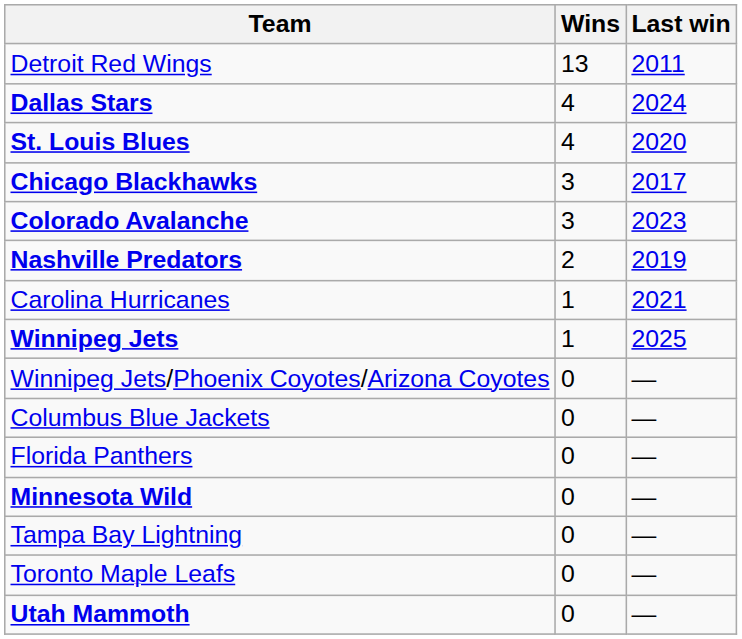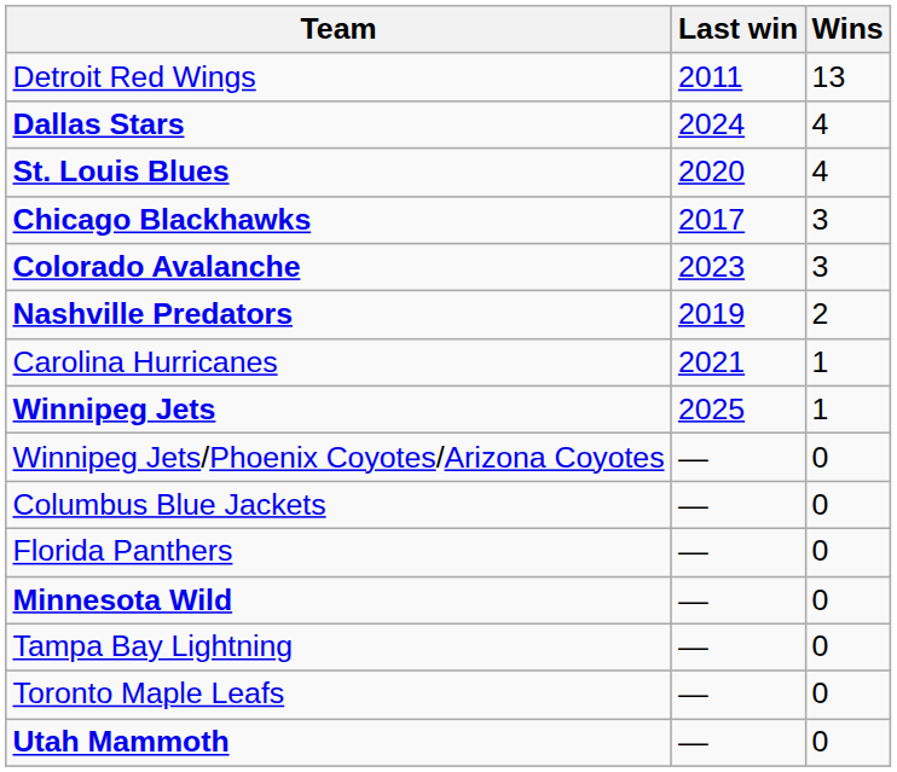columns swapped: Wins <-> Last win
